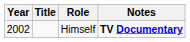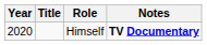Himself | Year: 2002 -> 2020
